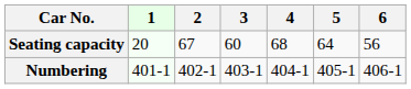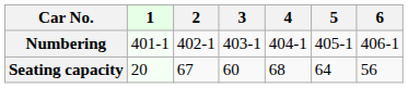rows swapped: Numbering <-> Seating capacity
